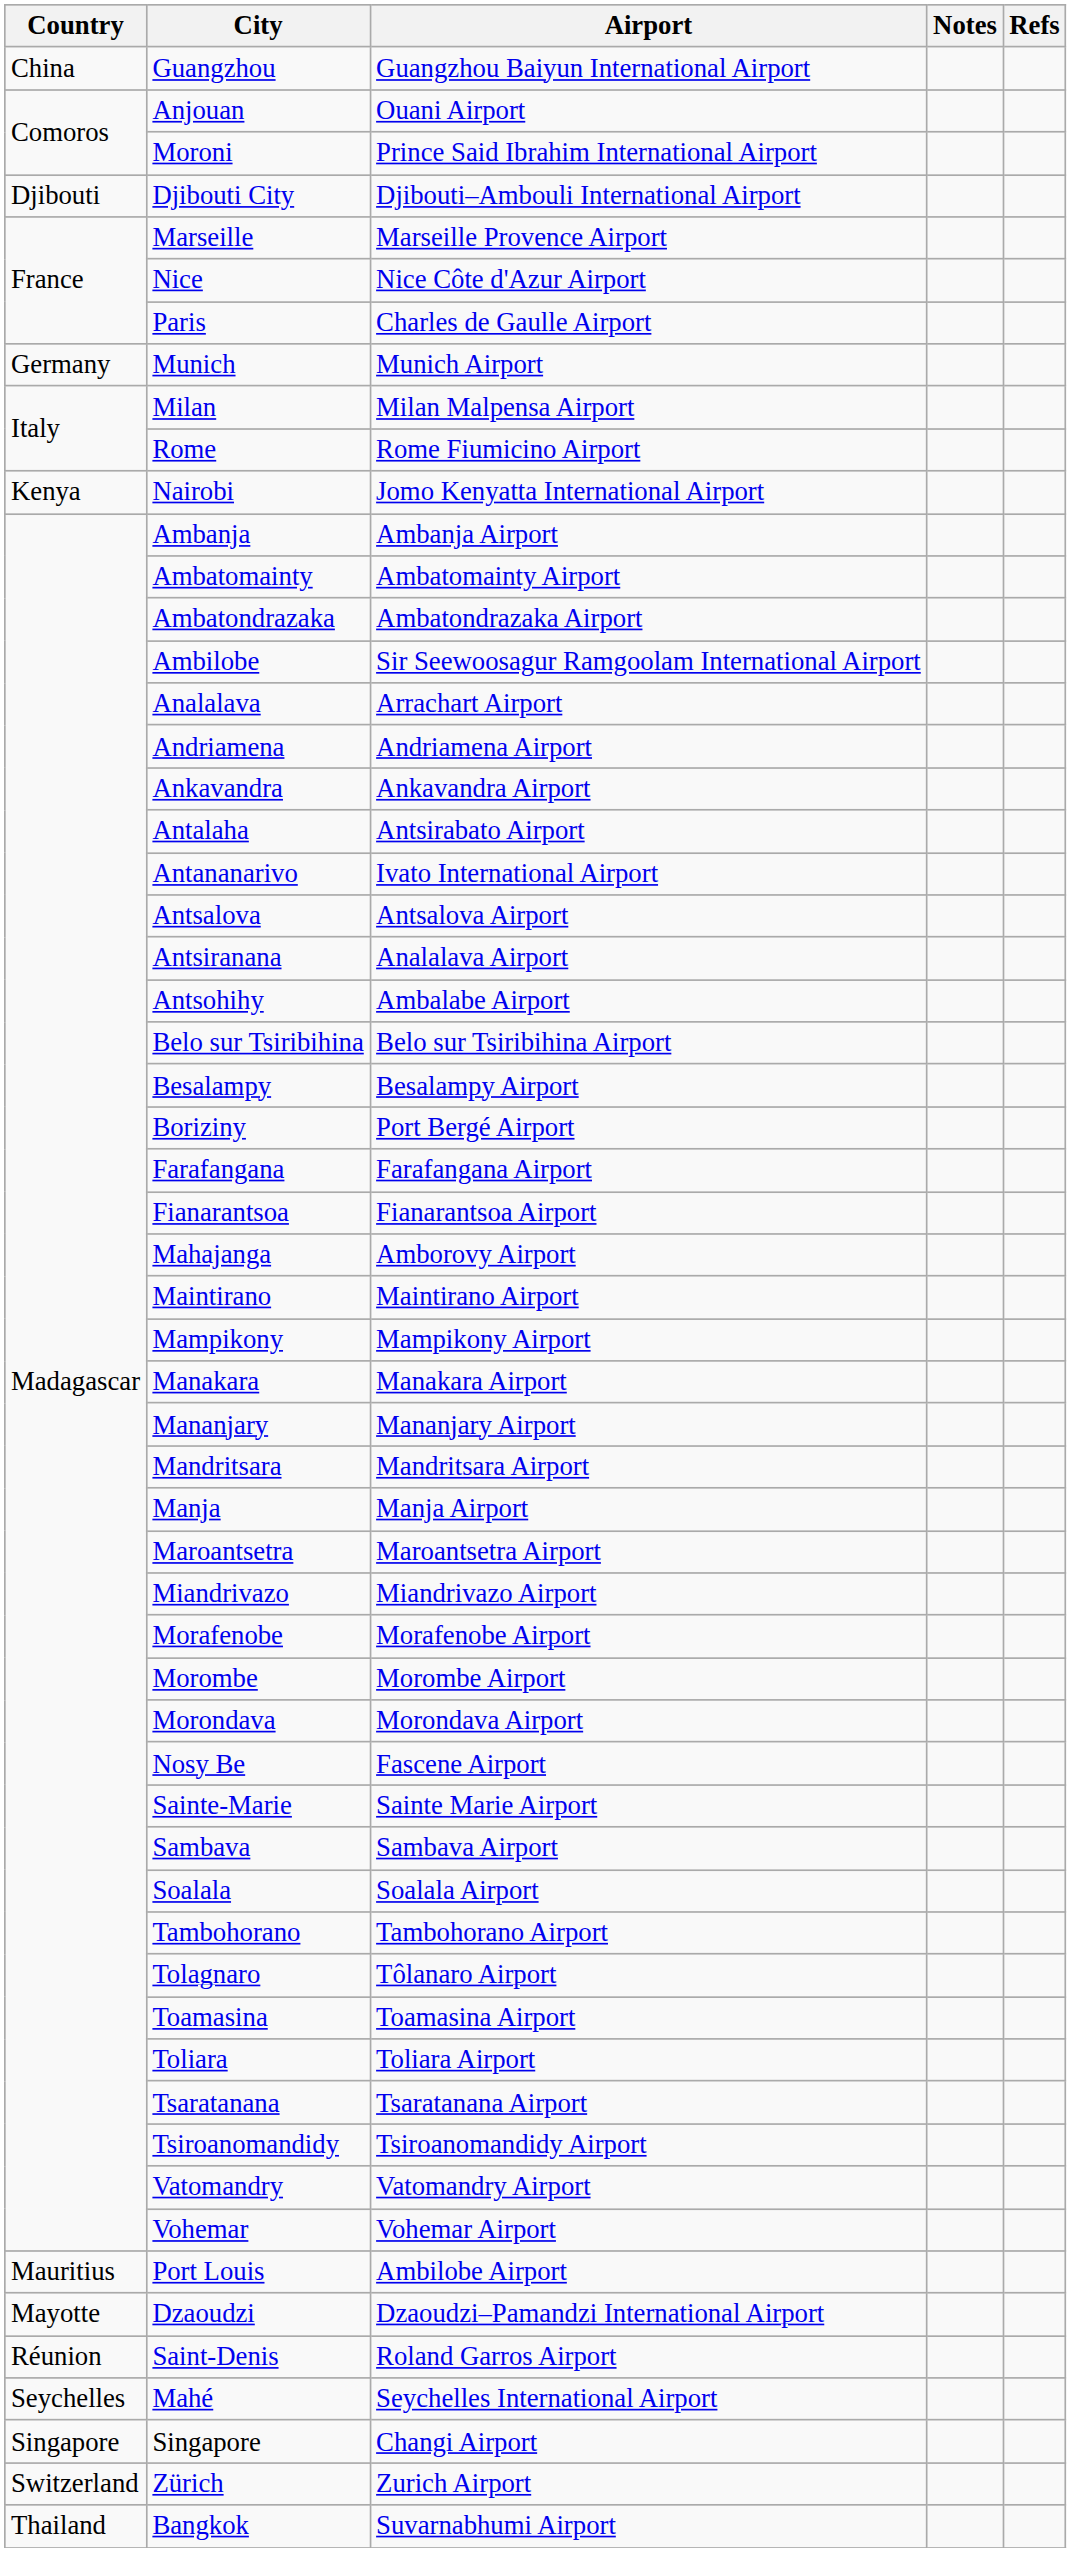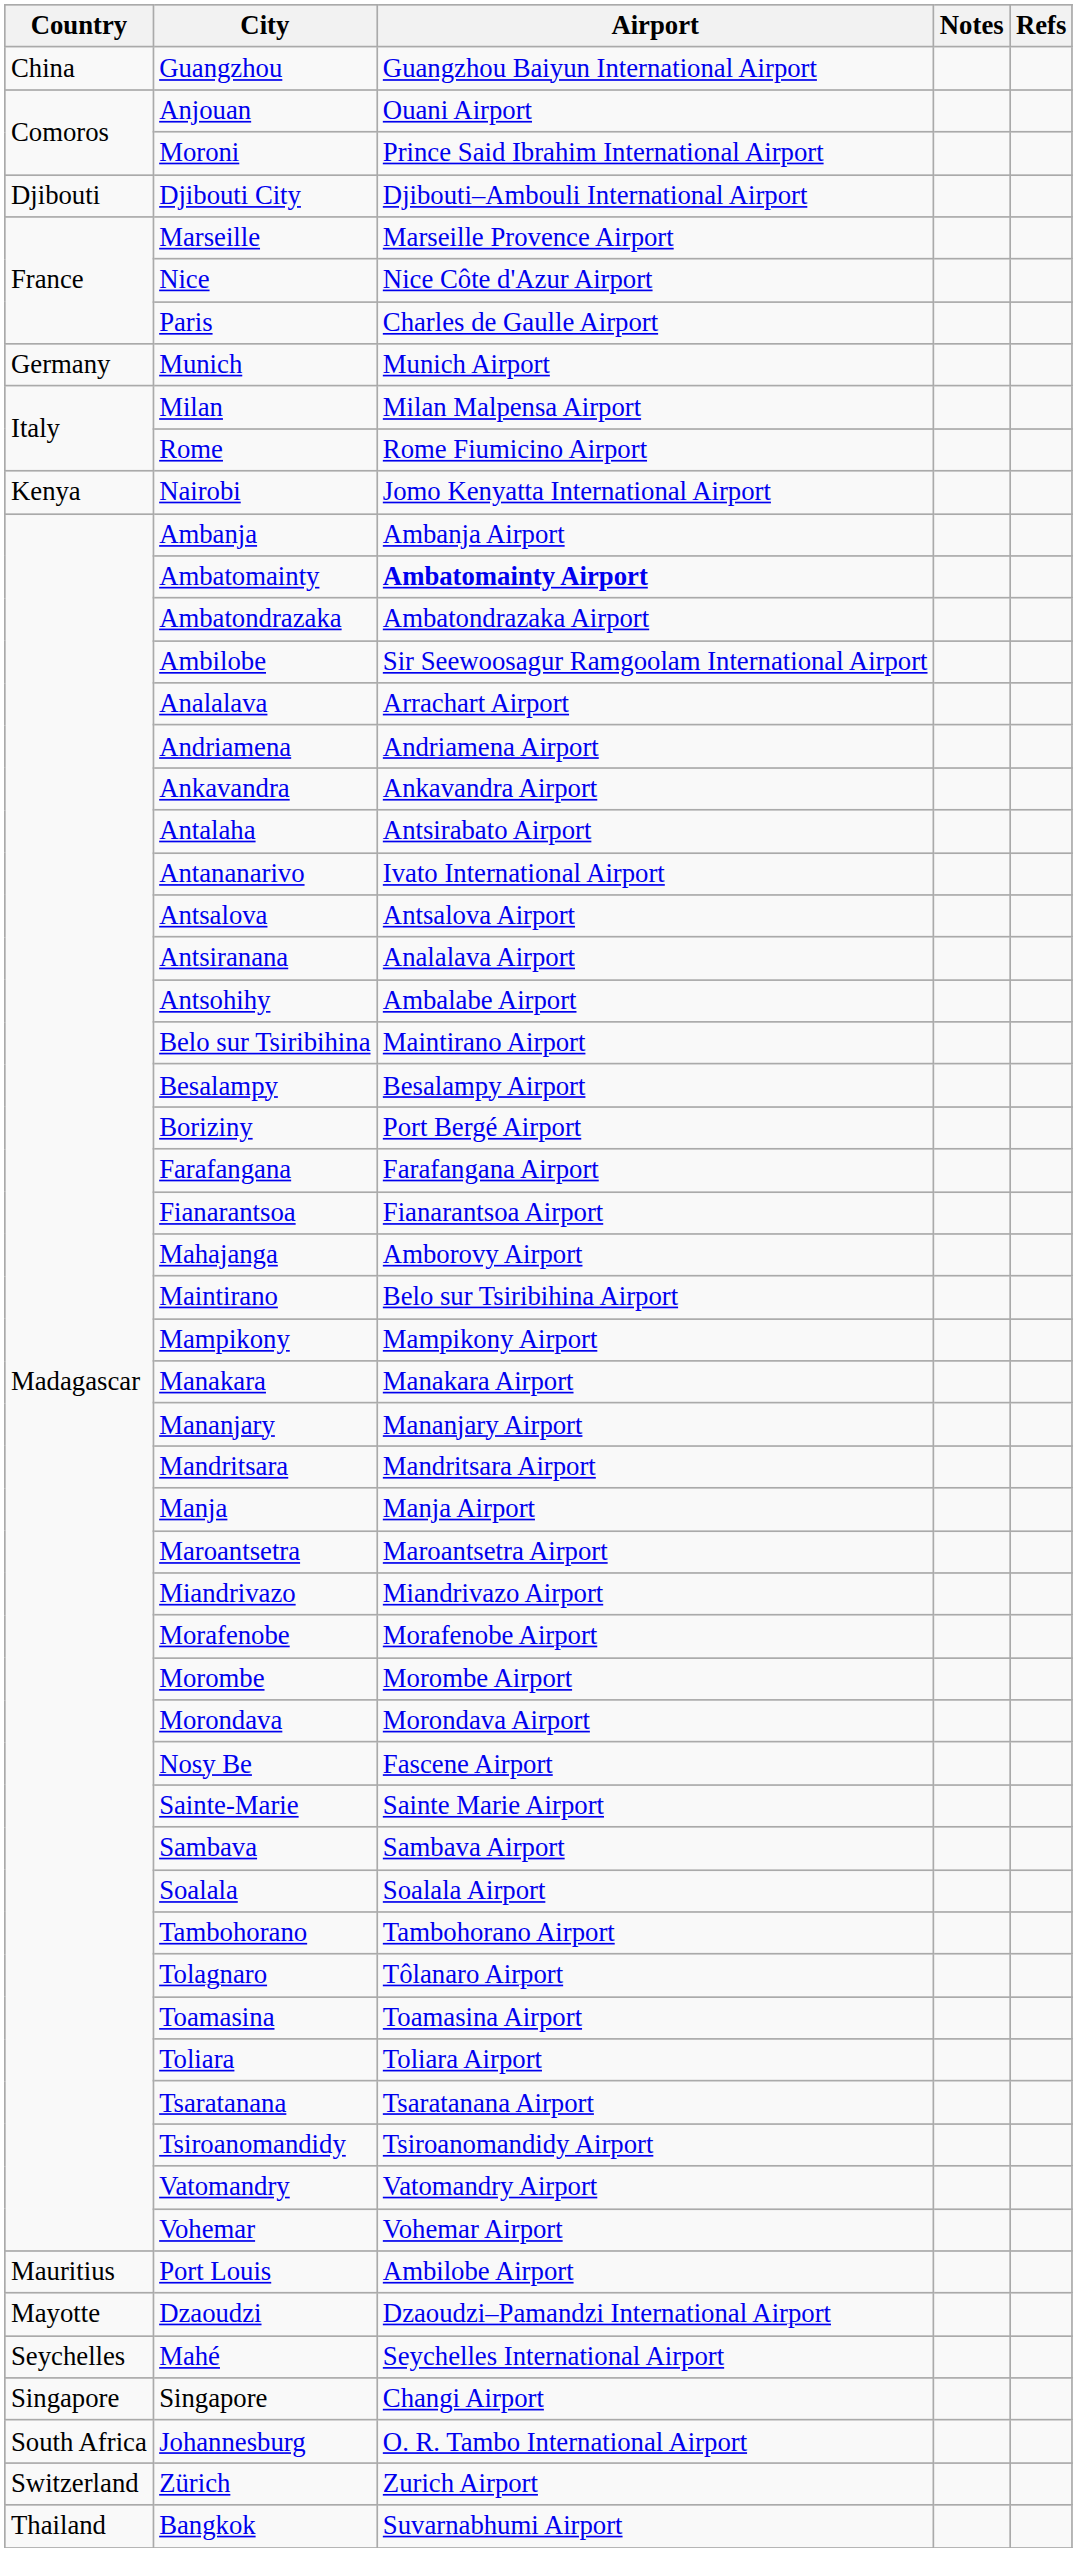Ambatomainty | Airport: normal -> bold
Belo sur Tsiribihina | Airport: Belo sur Tsiribihina Airport -> Maintirano Airport
Maintirano | Airport: Maintirano Airport -> Belo sur Tsiribihina Airport
- row: Réunion | Saint-Denis | Roland Garros Airport
+ row: South Africa | Johannesburg | O. R. Tambo International Airport
